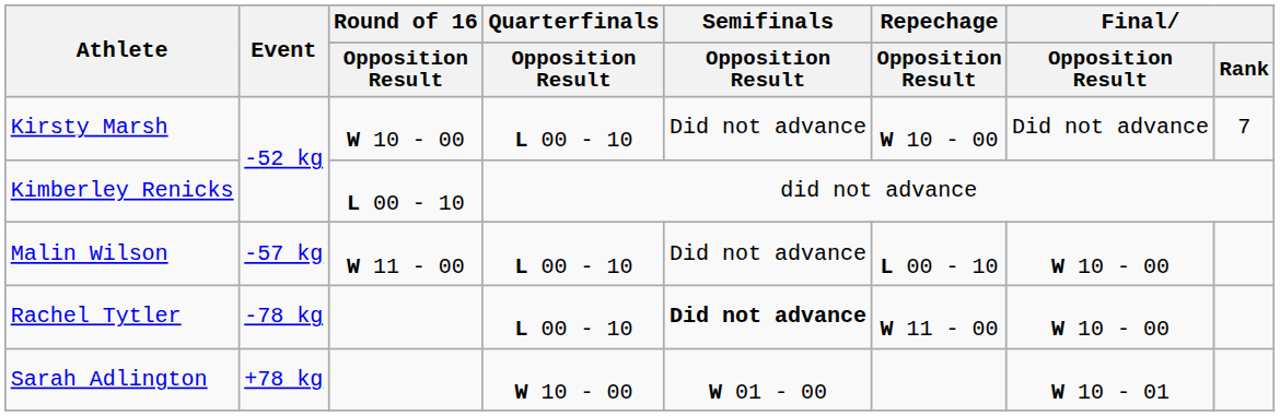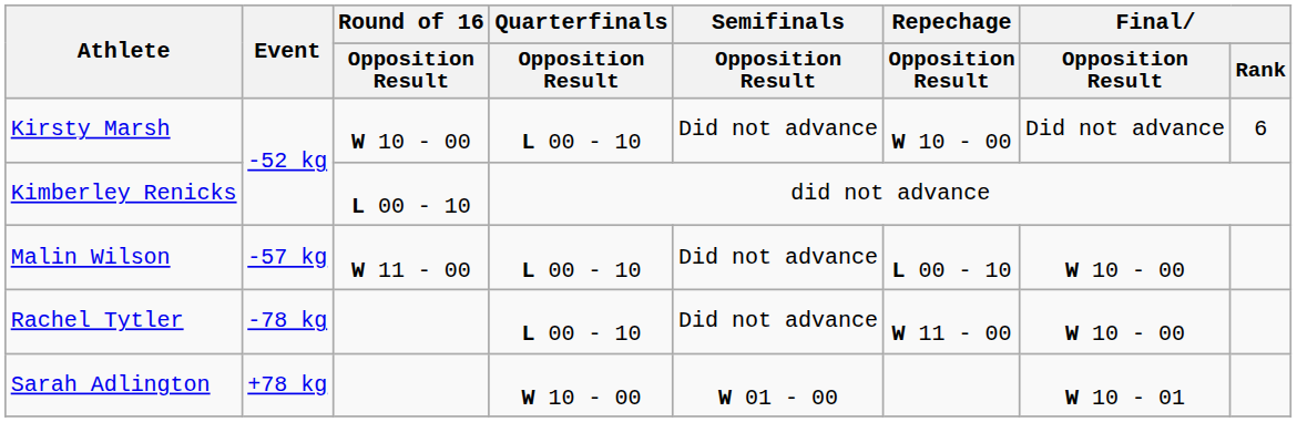Kirsty Marsh | Final / Rank: 7 -> 6
Rachel Tytler | Semifinals / Opposition Result: bold -> normal
